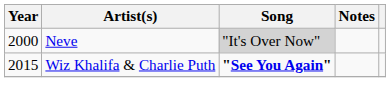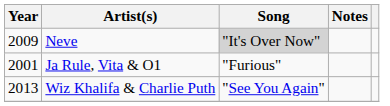Neve | Year: 2000 -> 2009
+ row: 2001 | Ja Rule, Vita & O1 | "Furious"
Wiz Khalifa & Charlie Puth | Year: 2015 -> 2013
Wiz Khalifa & Charlie Puth | Song: bold -> normal
